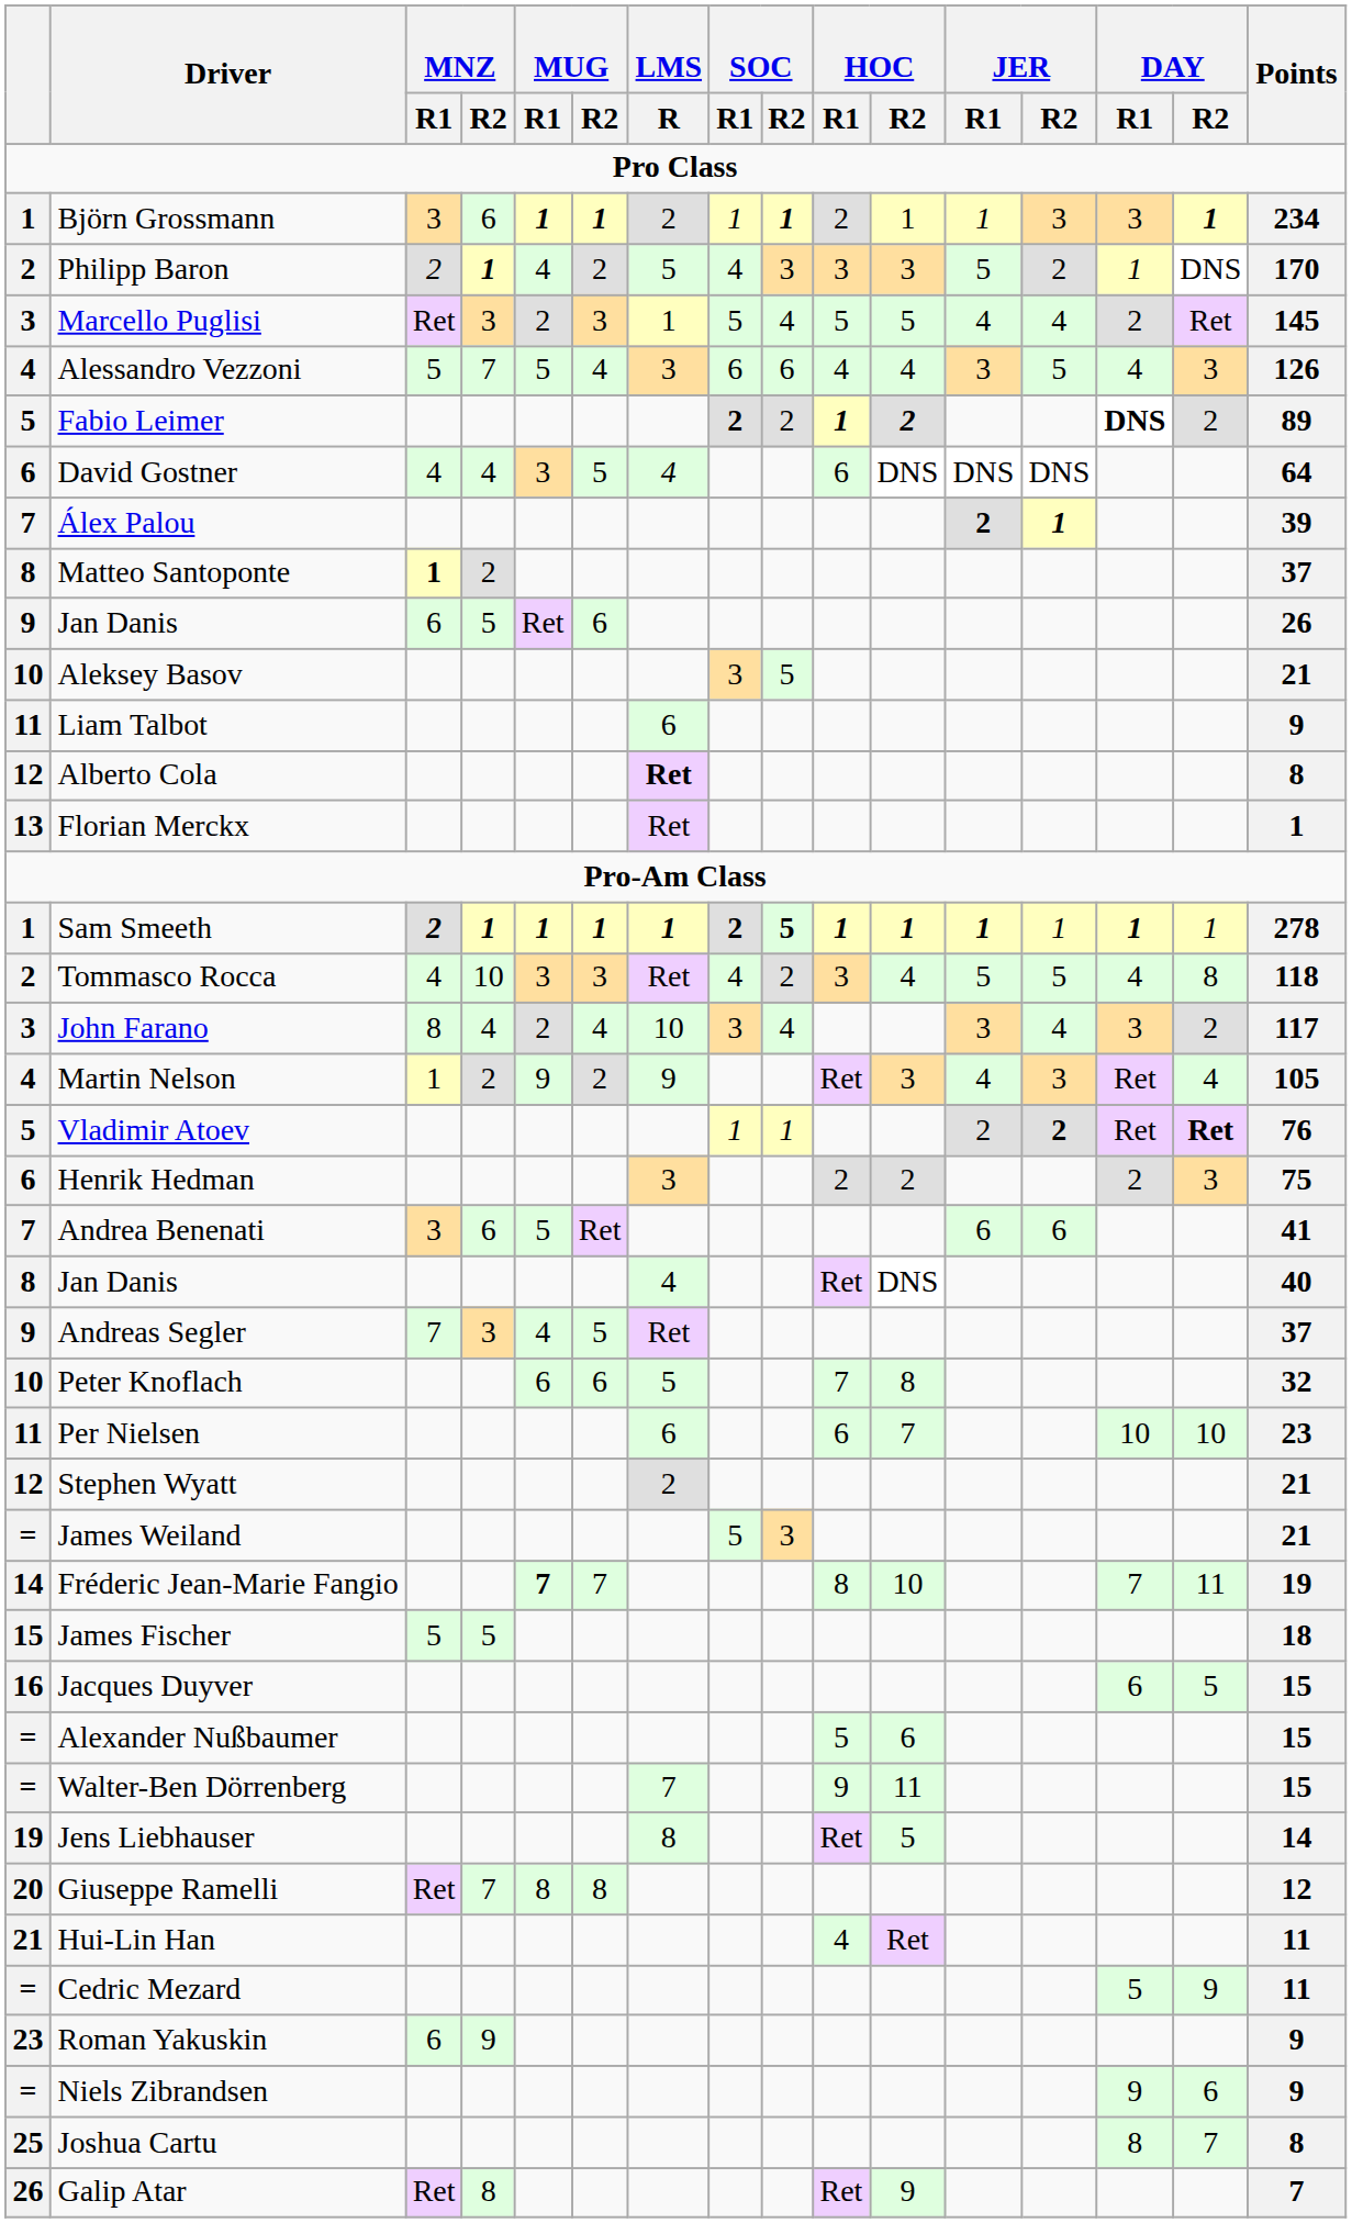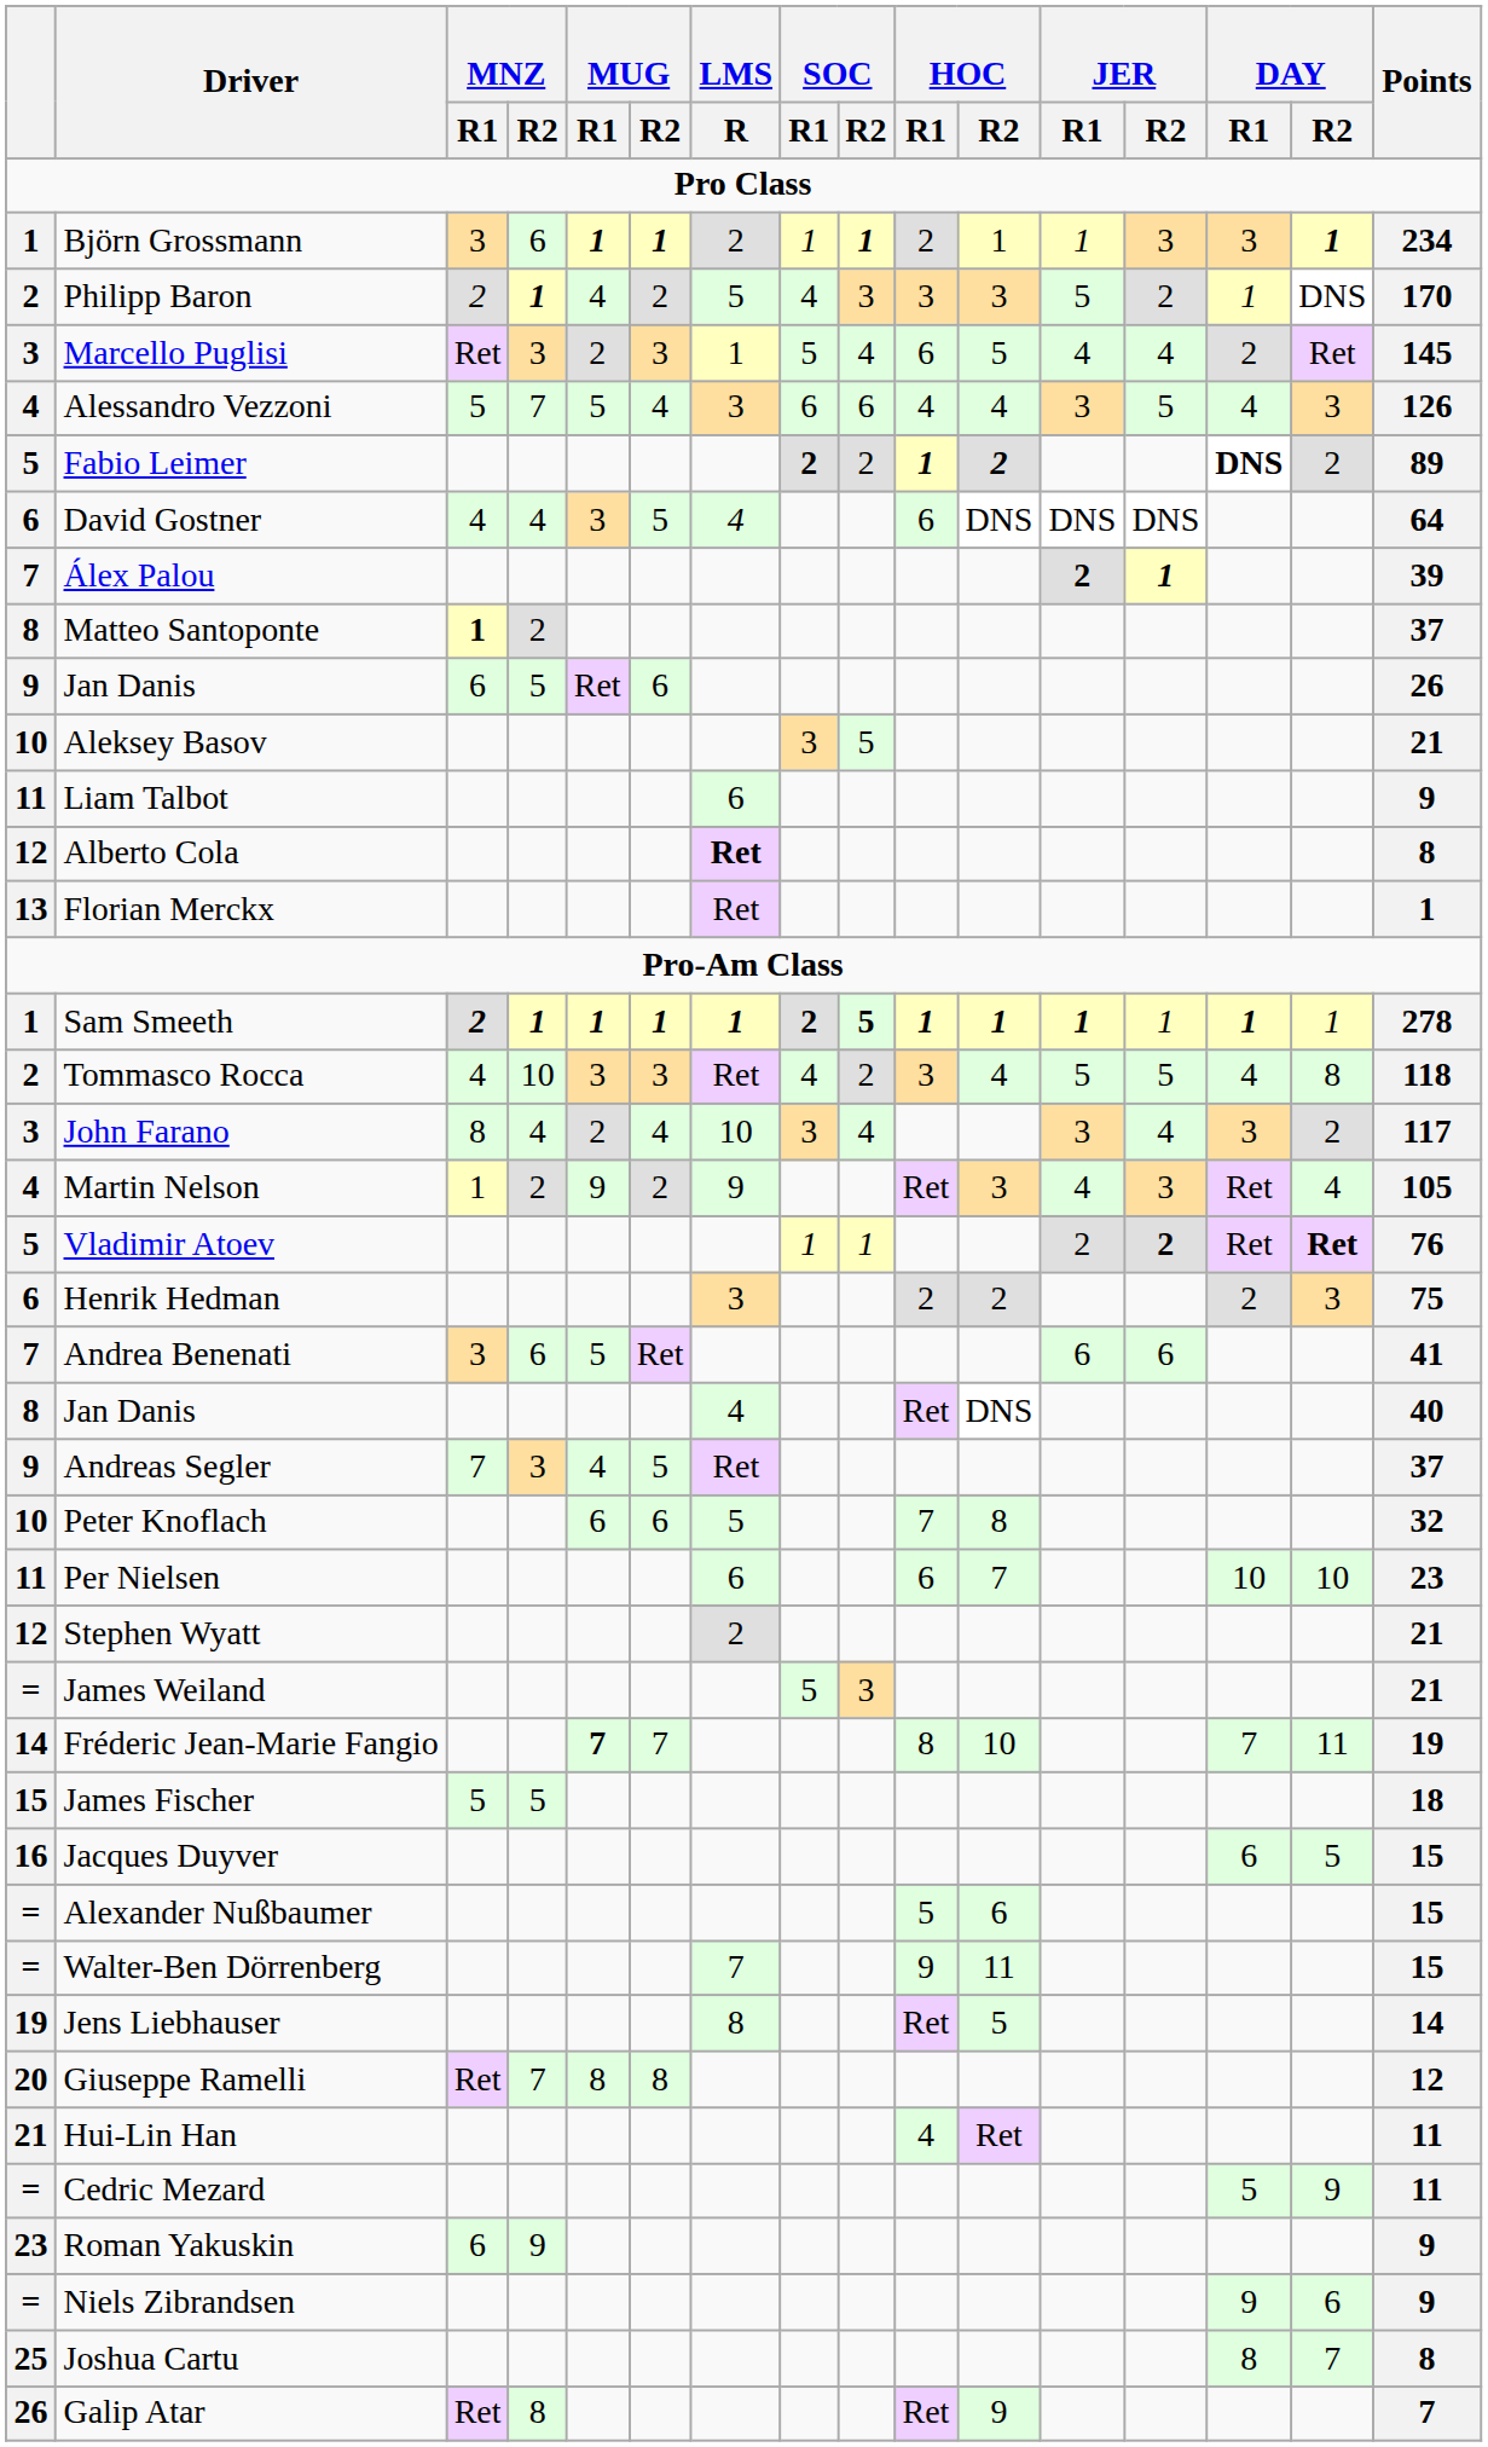Marcello Puglisi | HOC / R1: 5 -> 6
